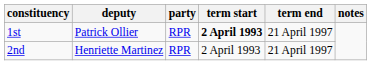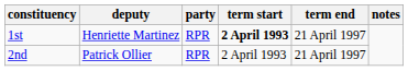1st | deputy: Patrick Ollier -> Henriette Martinez
2nd | deputy: Henriette Martinez -> Patrick Ollier
